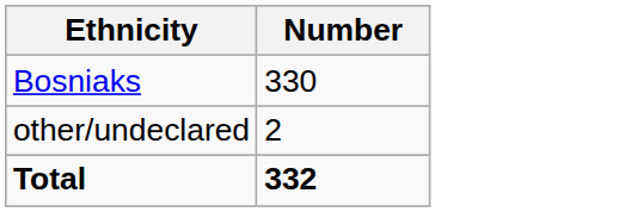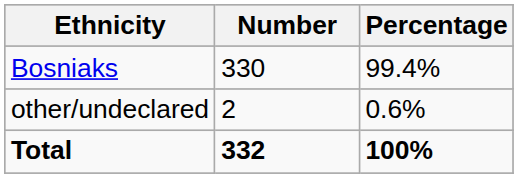+ column: Percentage | 99.4% | 0.6% | 100%
